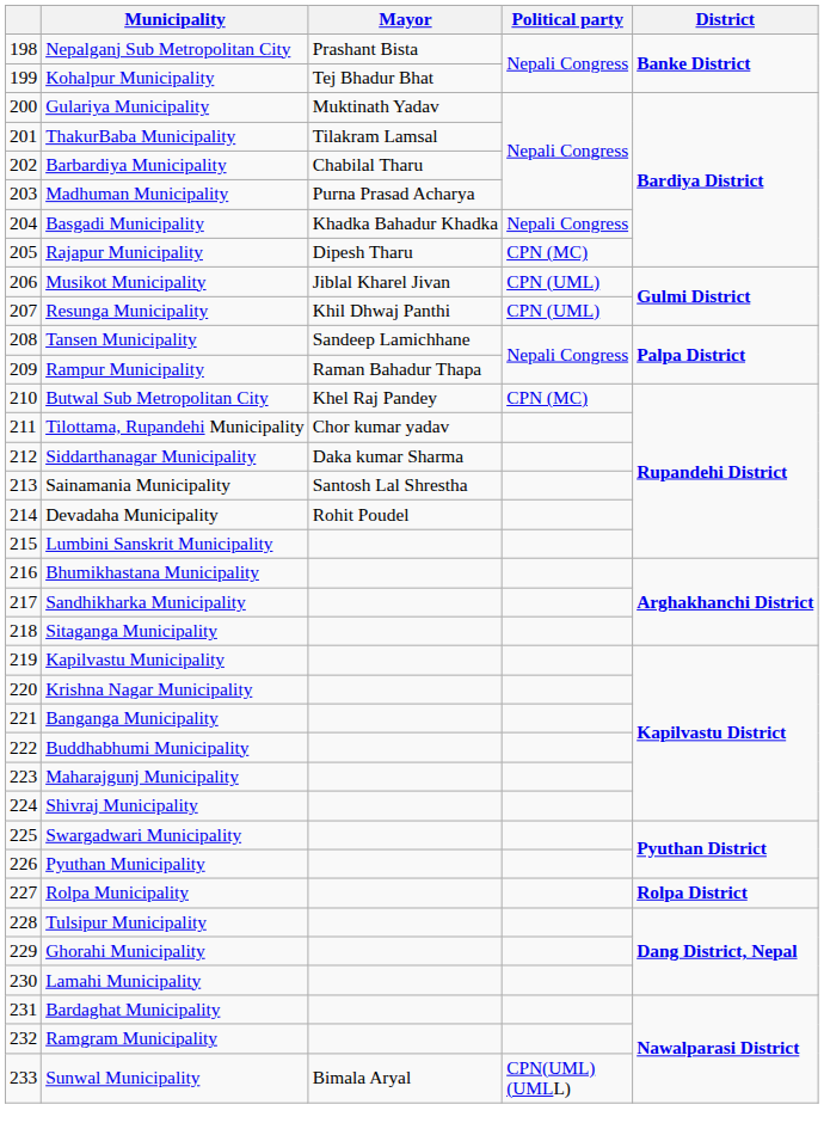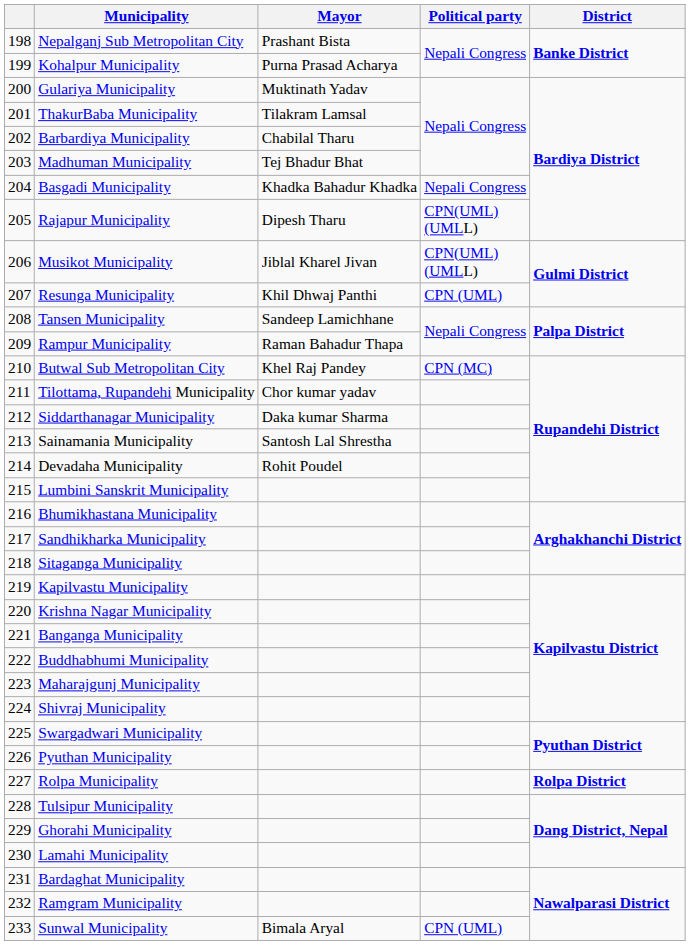Kohalpur Municipality | Mayor: Tej Bhadur Bhat -> Purna Prasad Acharya
Madhuman Municipality | Mayor: Purna Prasad Acharya -> Tej Bhadur Bhat
Rajapur Municipality | Political party: CPN (MC) -> CPN(UML) (UMLL)
Musikot Municipality | Political party: CPN (UML) -> CPN(UML) (UMLL)
Sunwal Municipality | Political party: CPN(UML) (UMLL) -> CPN (UML)
